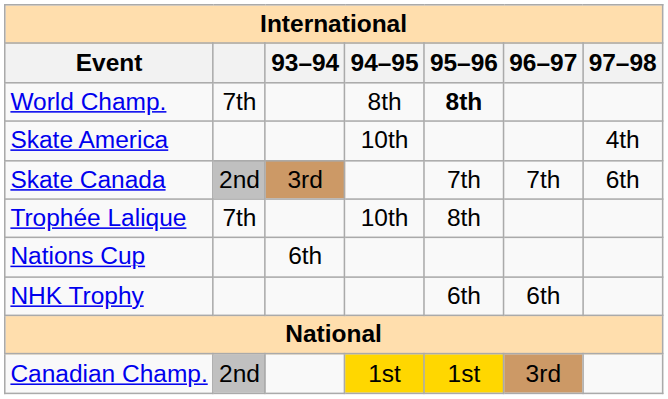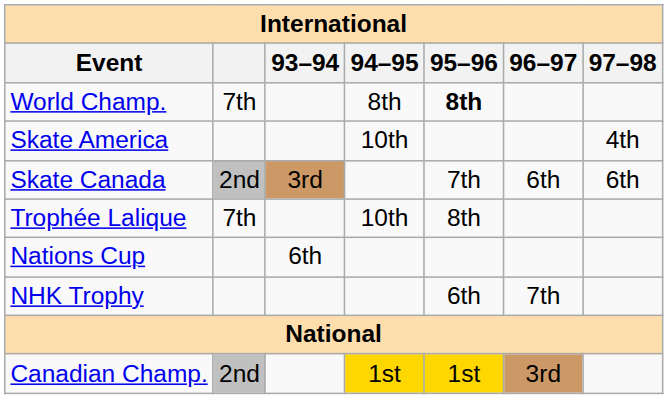Skate Canada | 96–97: 7th -> 6th
NHK Trophy | 96–97: 6th -> 7th
